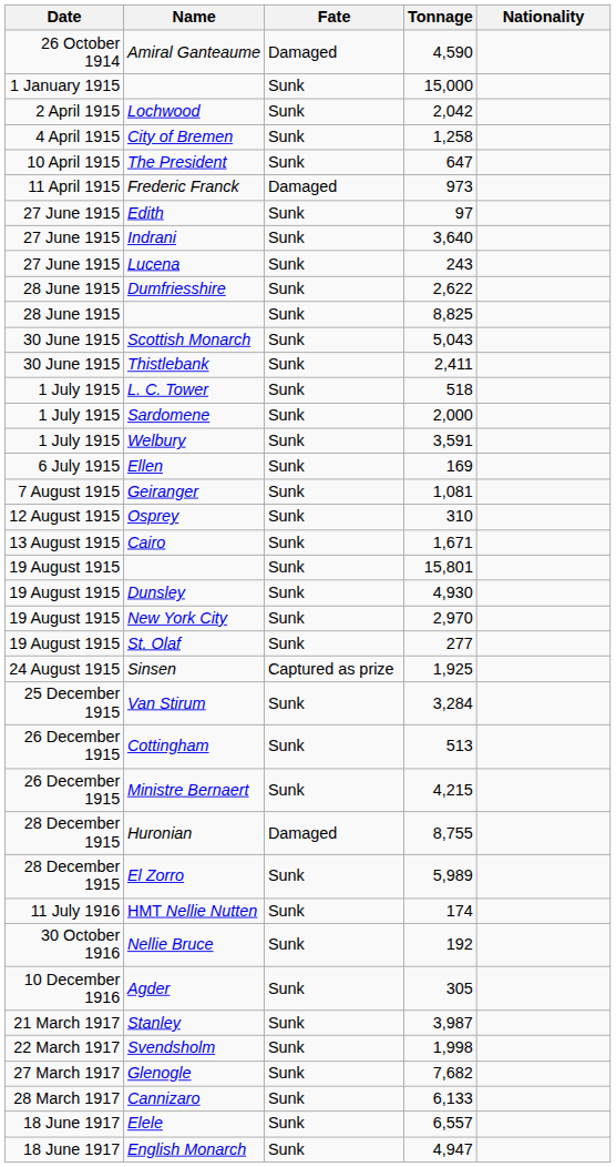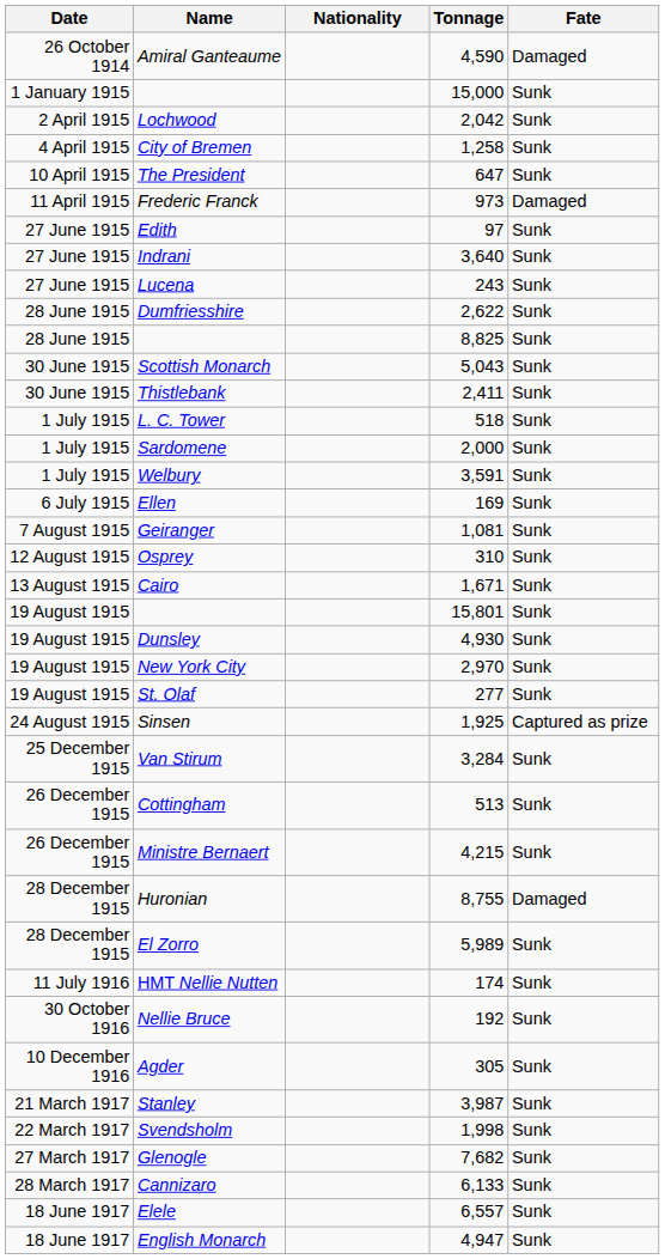columns swapped: Nationality <-> Fate
